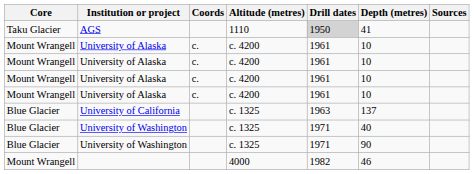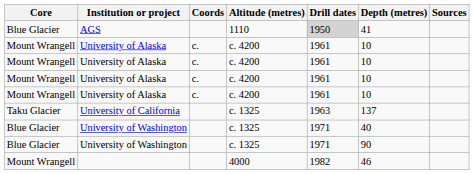AGS | Core: Taku Glacier -> Blue Glacier
University of California | Core: Blue Glacier -> Taku Glacier
